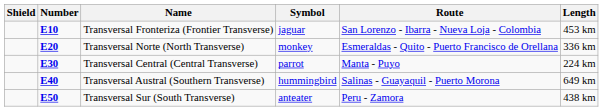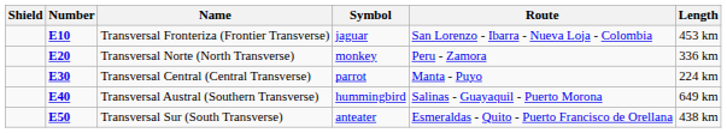Transversal Norte (North Transverse) | Route: Esmeraldas - Quito - Puerto Francisco de Orellana -> Peru - Zamora
Transversal Sur (South Transverse) | Route: Peru - Zamora -> Esmeraldas - Quito - Puerto Francisco de Orellana
